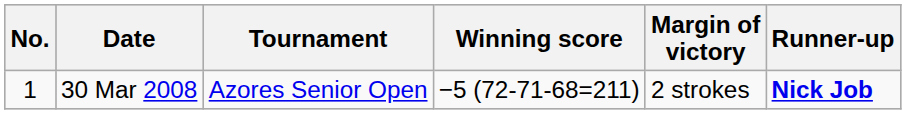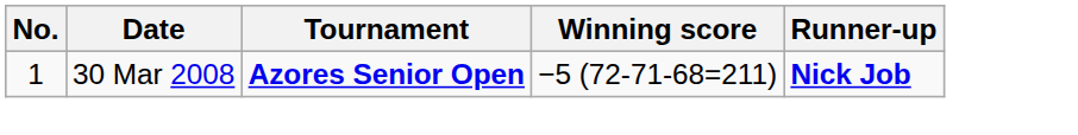- column: Margin of victory | 2 strokes
30 Mar 2008 | Tournament: normal -> bold
